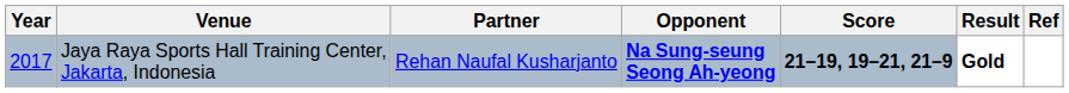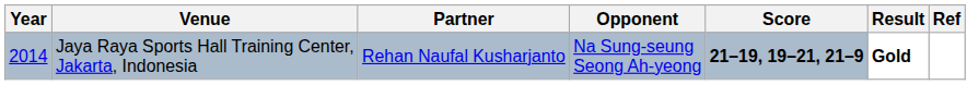Jaya Raya Sports Hall Training Center, Jakarta, Indonesia | Year: 2017 -> 2014
Jaya Raya Sports Hall Training Center, Jakarta, Indonesia | Opponent: bold -> normal
